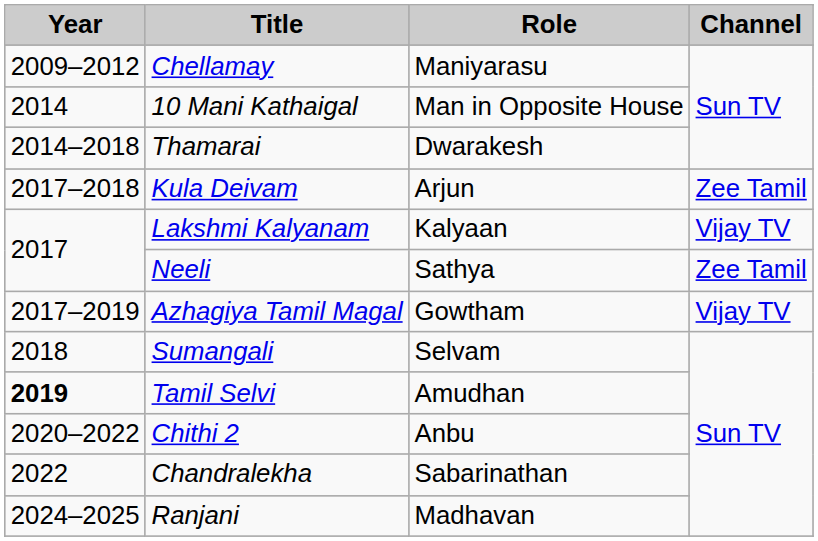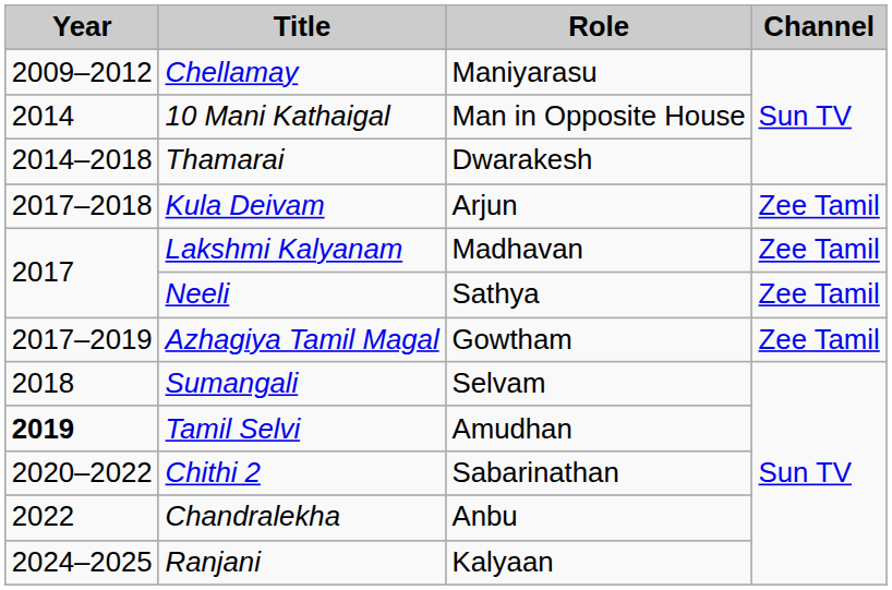Lakshmi Kalyanam | Role: Kalyaan -> Madhavan
Lakshmi Kalyanam | Channel: Vijay TV -> Zee Tamil
Azhagiya Tamil Magal | Channel: Vijay TV -> Zee Tamil
Chithi 2 | Role: Anbu -> Sabarinathan
Chandralekha | Role: Sabarinathan -> Anbu
Ranjani | Role: Madhavan -> Kalyaan
